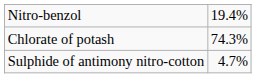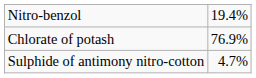Chlorate of potash | column 2: 74.3% -> 76.9%
